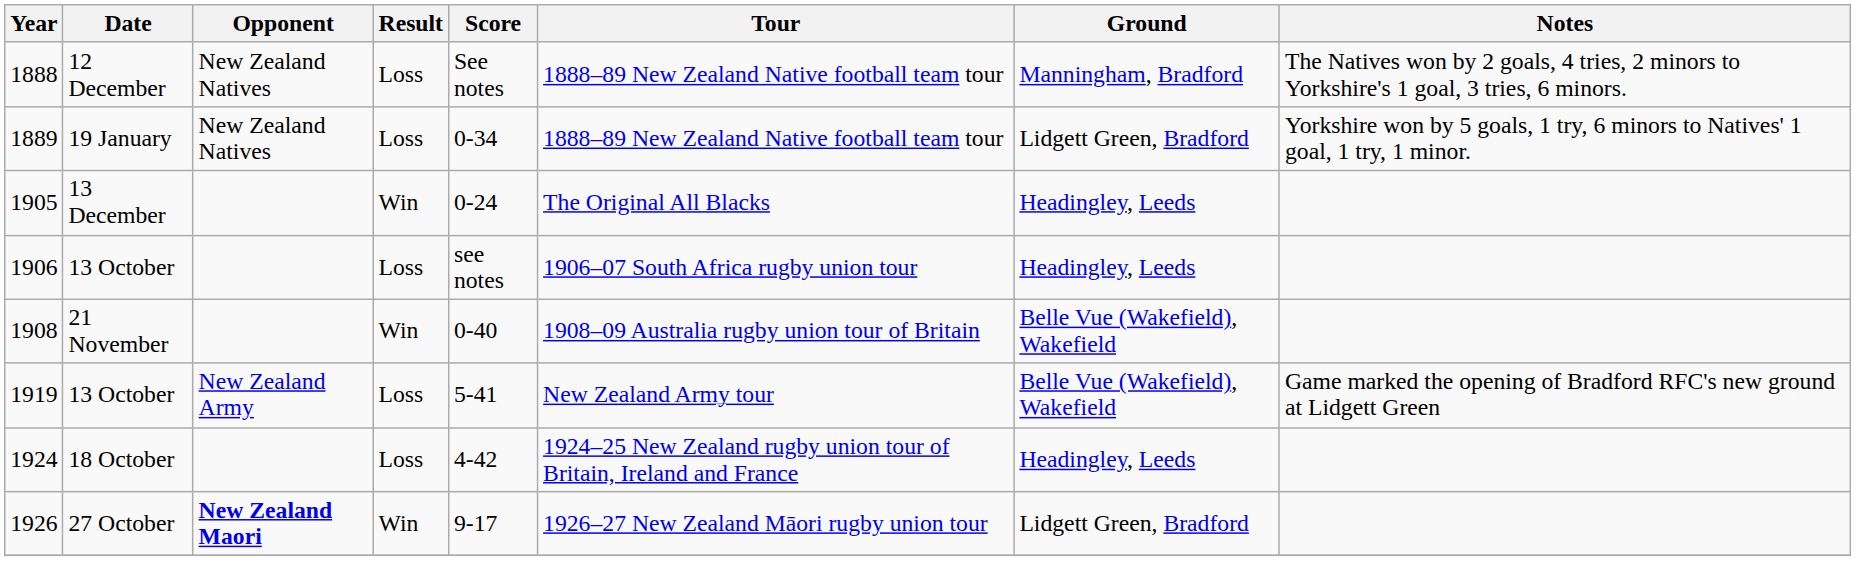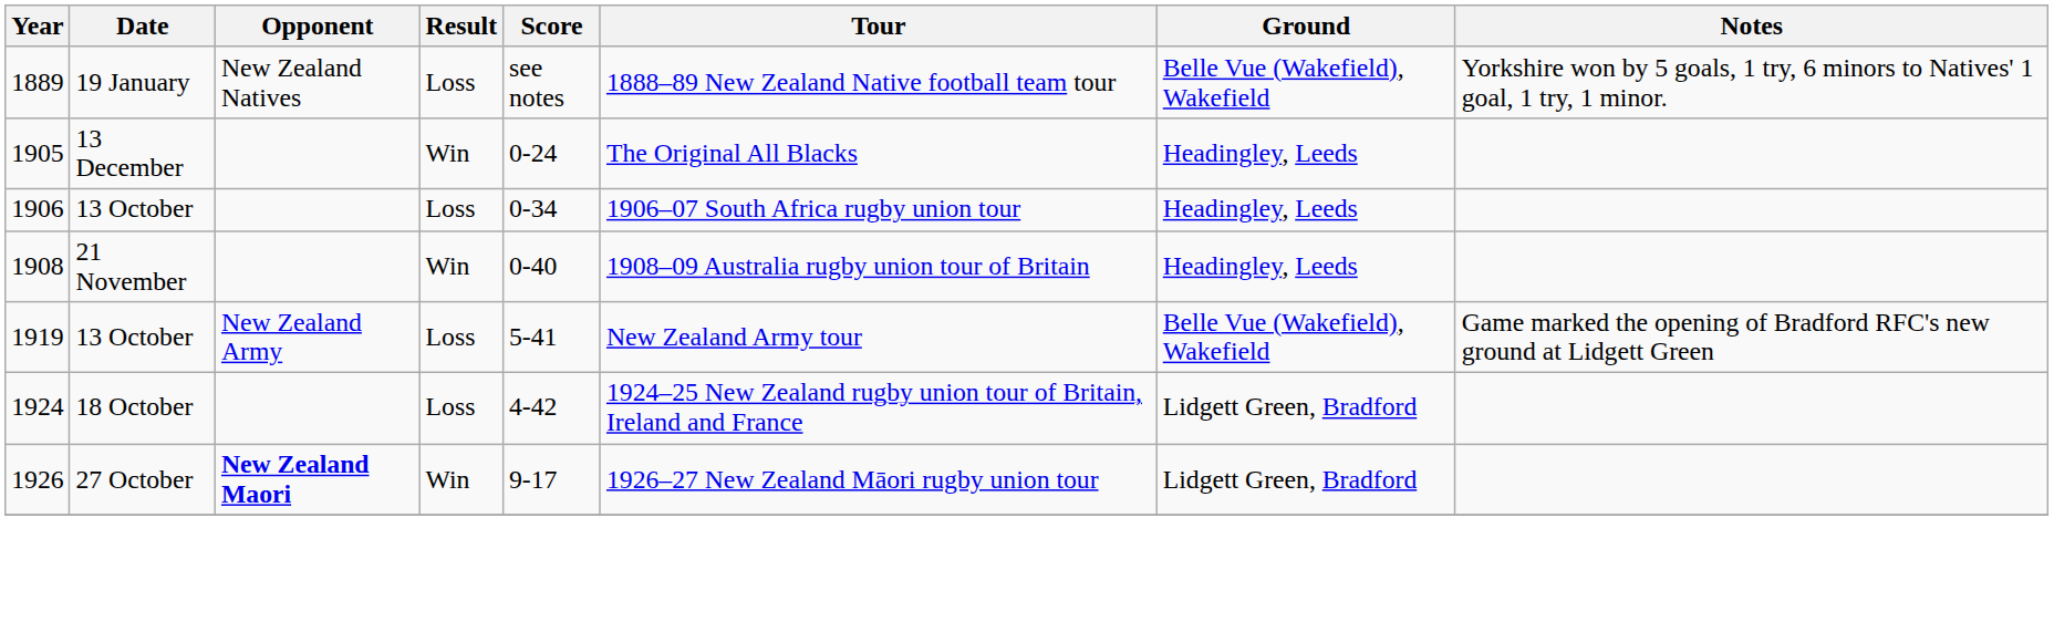- row: 1888 | 12 December | New Zealand Natives | Loss | See notes | 1888–89 New Zealand Native football team tour | Manningham, Bradford | The Natives won by 2 goals, 4 tries, 2 minors to Yorkshire's 1 goal, 3 tries, 6 minors.
1889 | Score: 0-34 -> see notes
1889 | Ground: Lidgett Green, Bradford -> Belle Vue (Wakefield), Wakefield
1906 | Score: see notes -> 0-34
1908 | Ground: Belle Vue (Wakefield), Wakefield -> Headingley, Leeds
1924 | Ground: Headingley, Leeds -> Lidgett Green, Bradford
